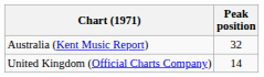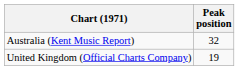United Kingdom (Official Charts Company) | Peak position: 14 -> 19
